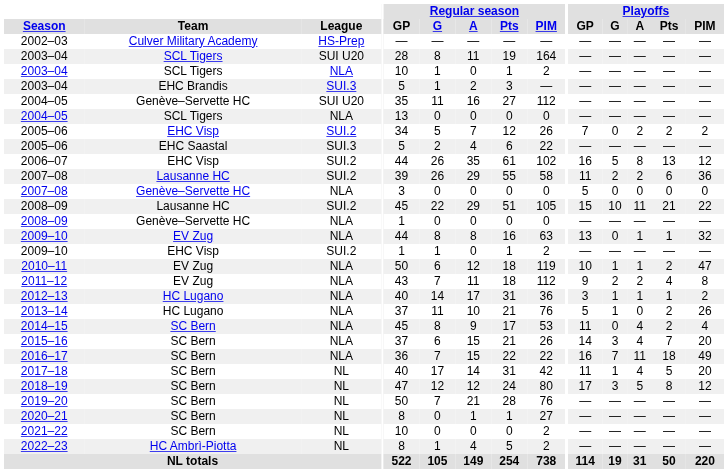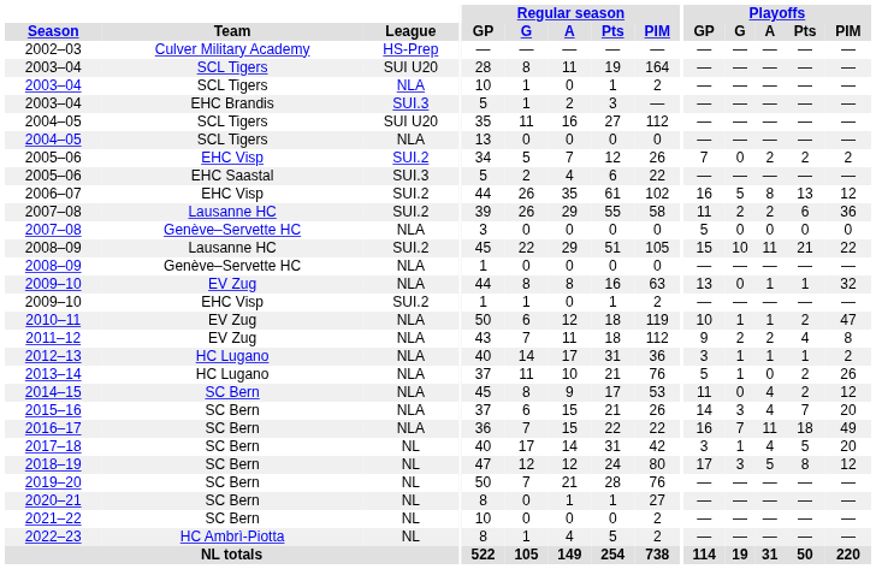2004–05 / SUI U20 | Team: Genève–Servette HC -> SCL Tigers
2014–15 | Playoffs / PIM: 4 -> 12
2017–18 | Playoffs / GP: 11 -> 3
